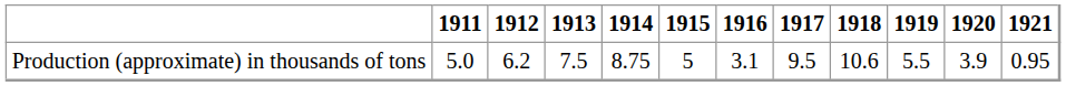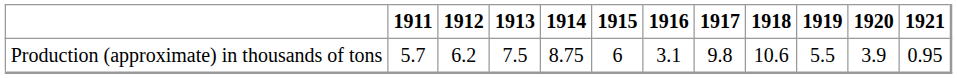Production (approximate) in thousands of tons | 1911: 5.0 -> 5.7
Production (approximate) in thousands of tons | 1915: 5 -> 6
Production (approximate) in thousands of tons | 1917: 9.5 -> 9.8
